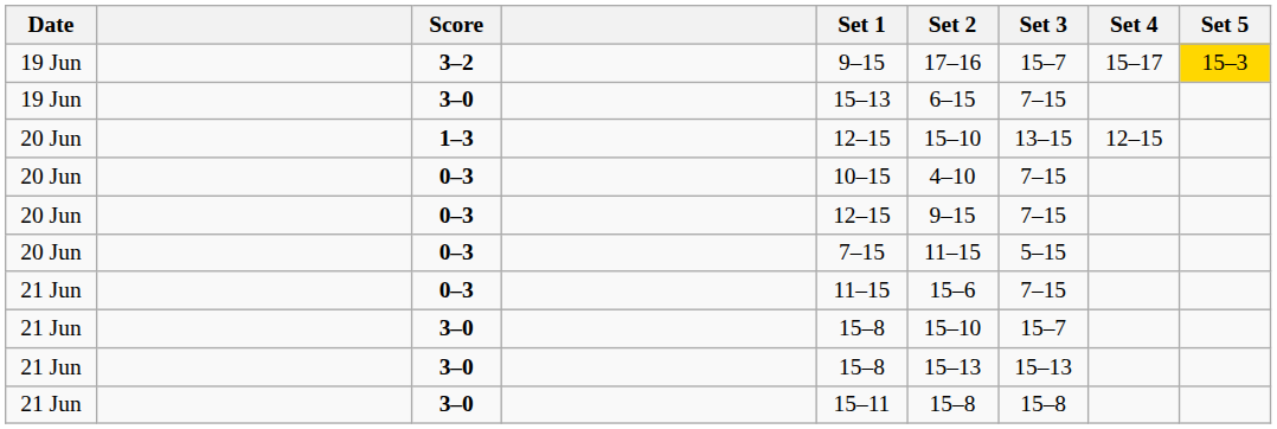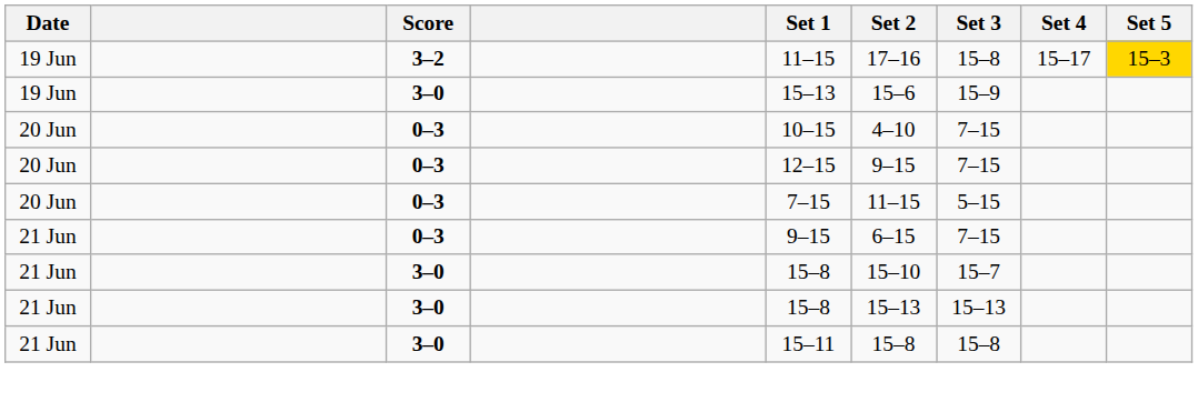3–2 | Set 1: 9–15 -> 11–15
3–2 | Set 3: 15–7 -> 15–8
19 Jun / 3–0 | Set 2: 6–15 -> 15–6
19 Jun / 3–0 | Set 3: 7–15 -> 15–9
- row: 20 Jun | 1–3 | 12–15 | 15–10 | 13–15 | 12–15
21 Jun / 0–3 | Set 1: 11–15 -> 9–15
21 Jun / 0–3 | Set 2: 15–6 -> 6–15
